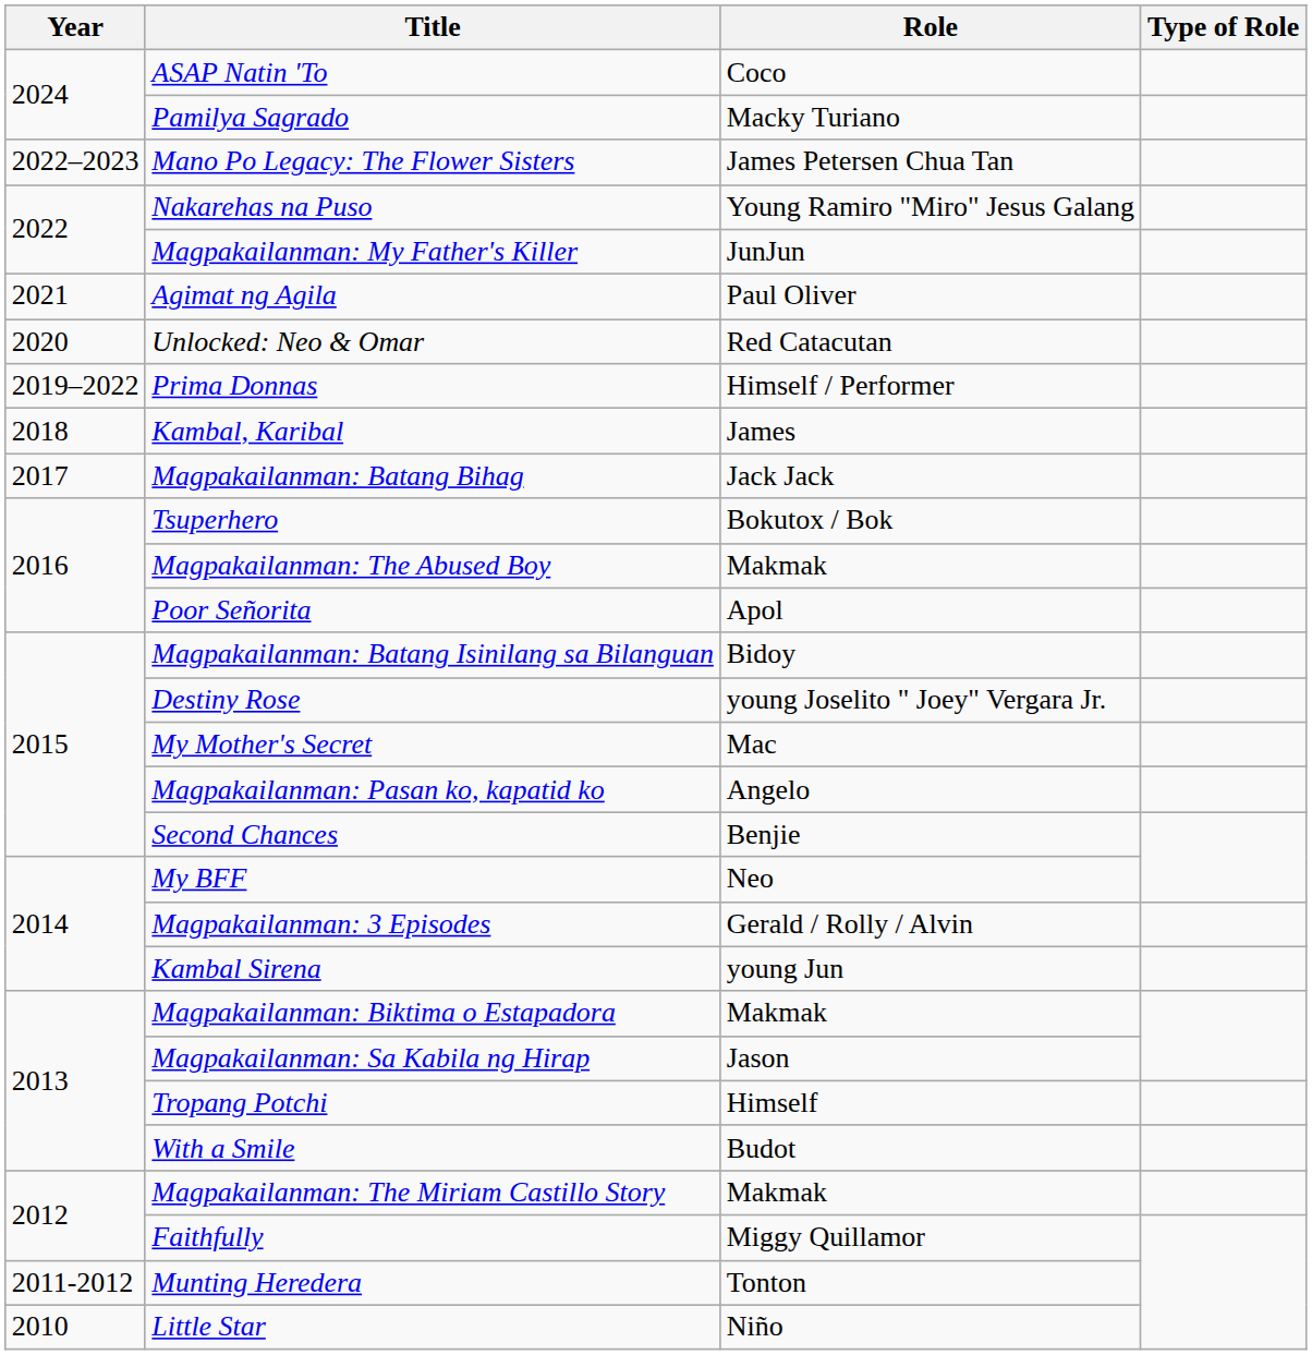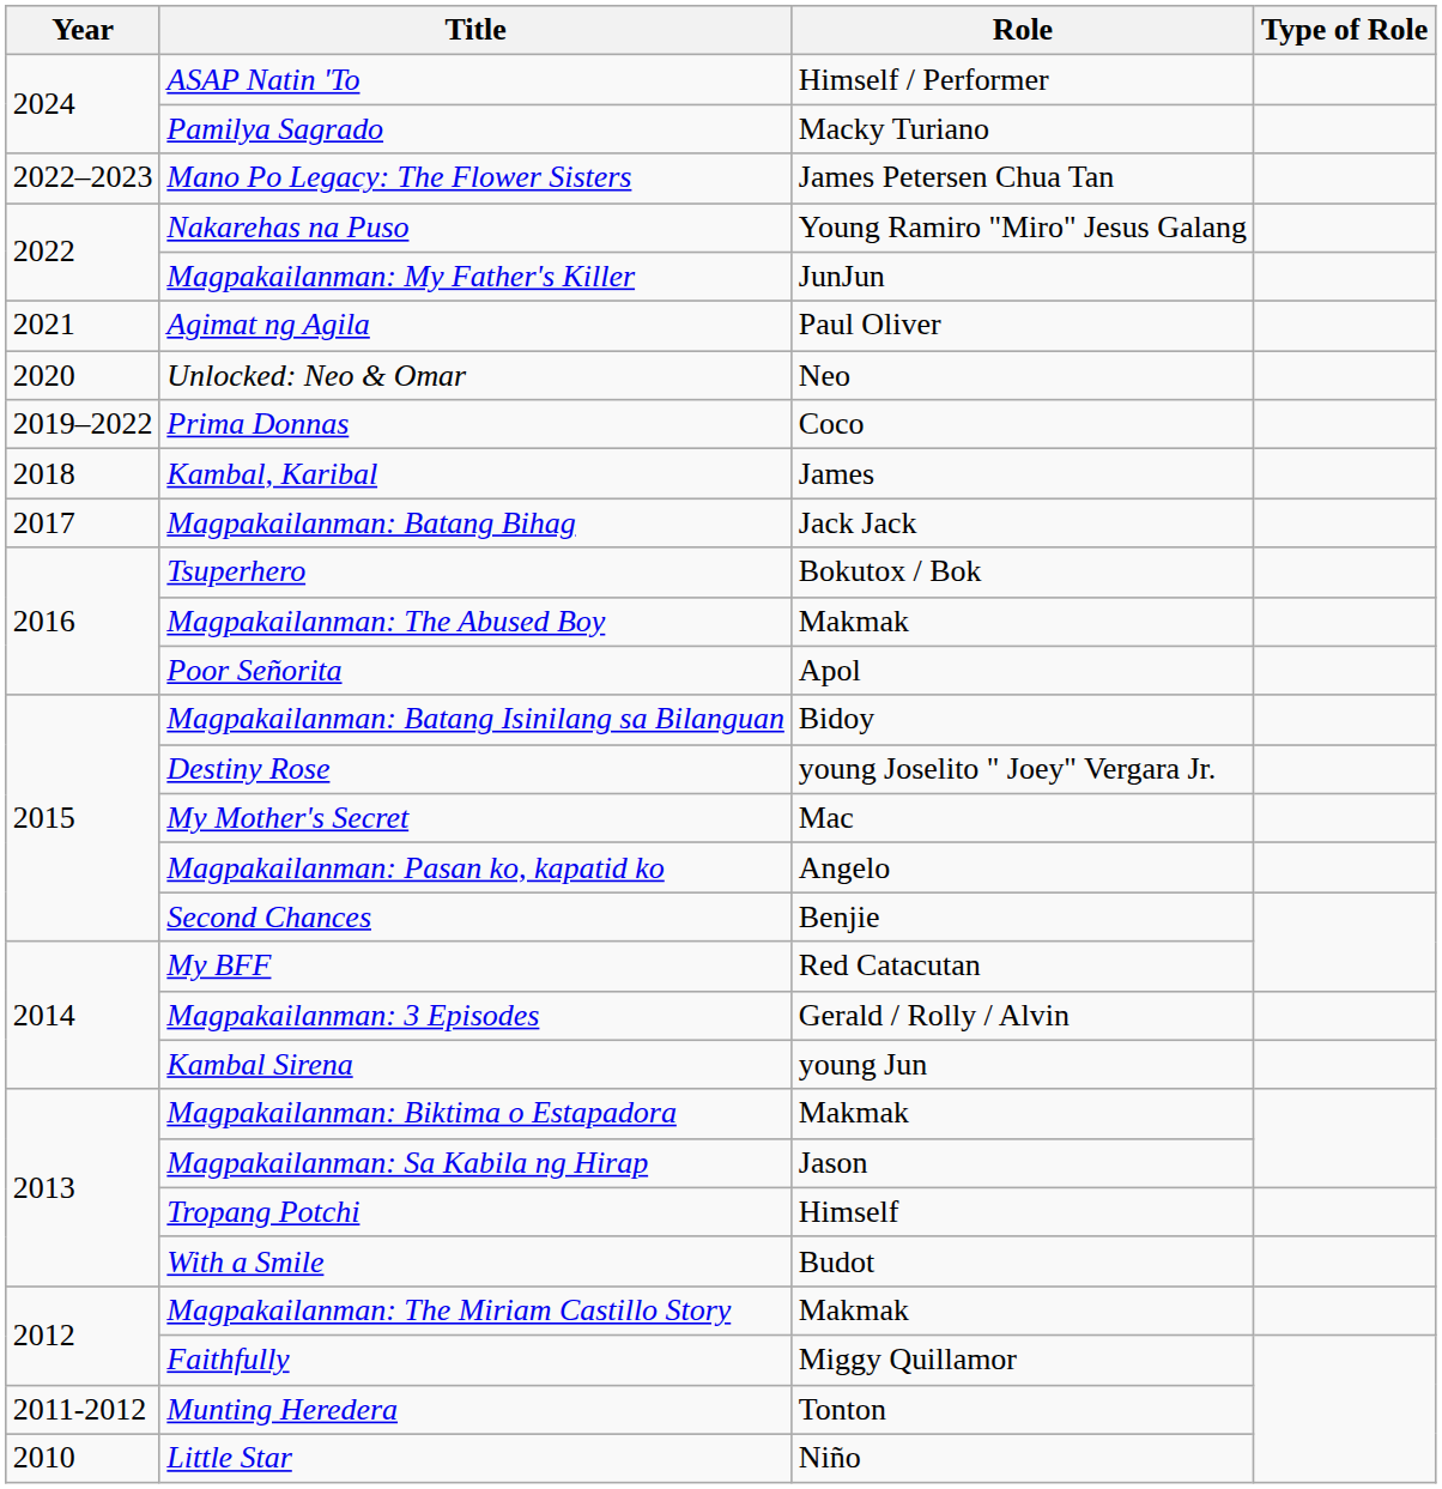ASAP Natin 'To | Role: Coco -> Himself / Performer
Unlocked: Neo & Omar | Role: Red Catacutan -> Neo
Prima Donnas | Role: Himself / Performer -> Coco
My BFF | Role: Neo -> Red Catacutan
